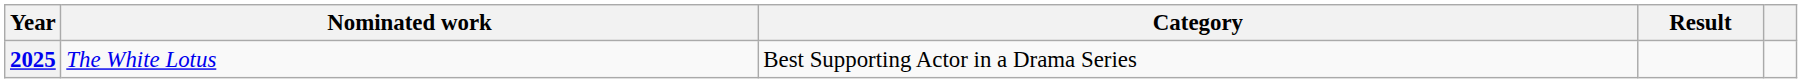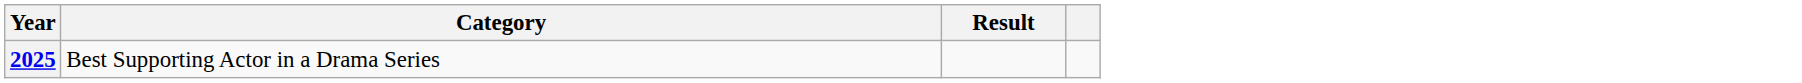- column: Nominated work | The White Lotus
